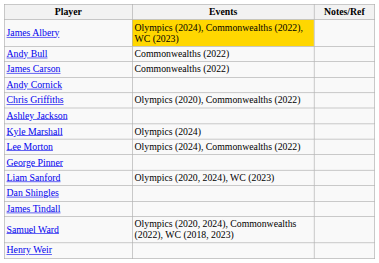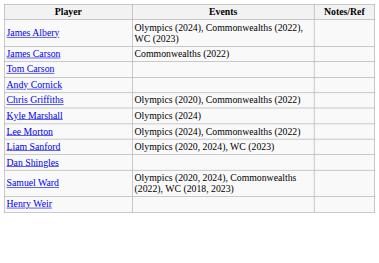James Albery | Events: gold background -> no background
- row: Andy Bull | Commonwealths (2022)
+ row: Tom Carson
- row: Ashley Jackson
- row: George Pinner
- row: James Tindall
